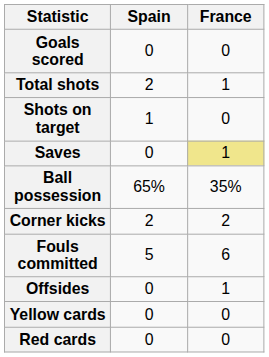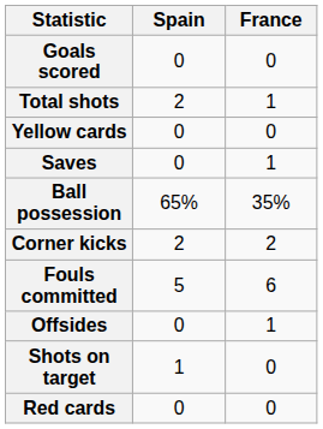rows swapped: Shots on target <-> Yellow cards
Saves | France: khaki background -> no background
